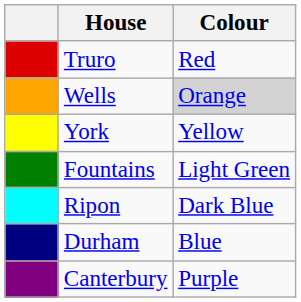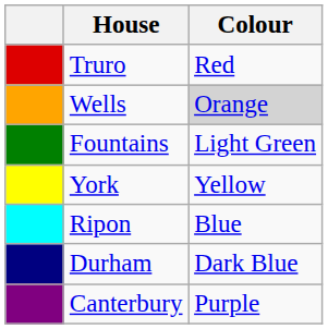rows swapped: York <-> Fountains
Ripon | Colour: Dark Blue -> Blue
Durham | Colour: Blue -> Dark Blue
